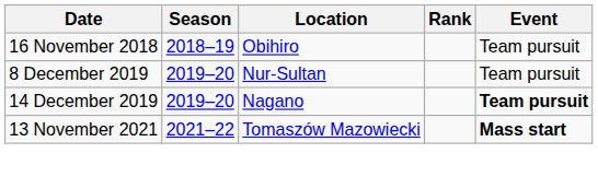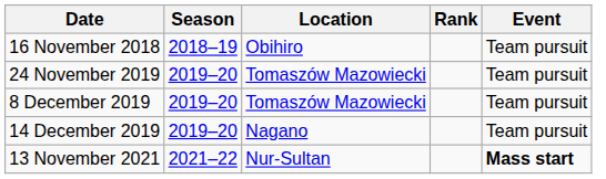+ row: 24 November 2019 | 2019–20 | Tomaszów Mazowiecki | Team pursuit
8 December 2019 | Location: Nur-Sultan -> Tomaszów Mazowiecki
14 December 2019 | Event: bold -> normal
13 November 2021 | Location: Tomaszów Mazowiecki -> Nur-Sultan
